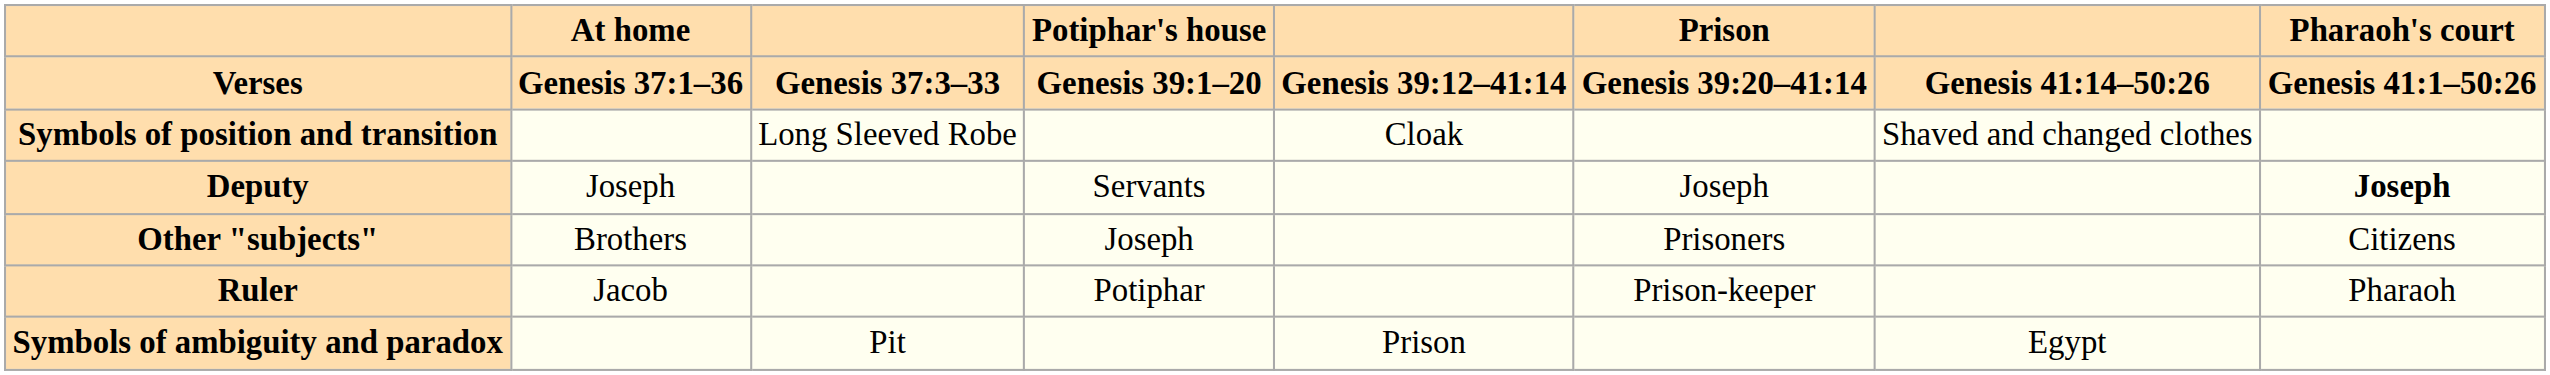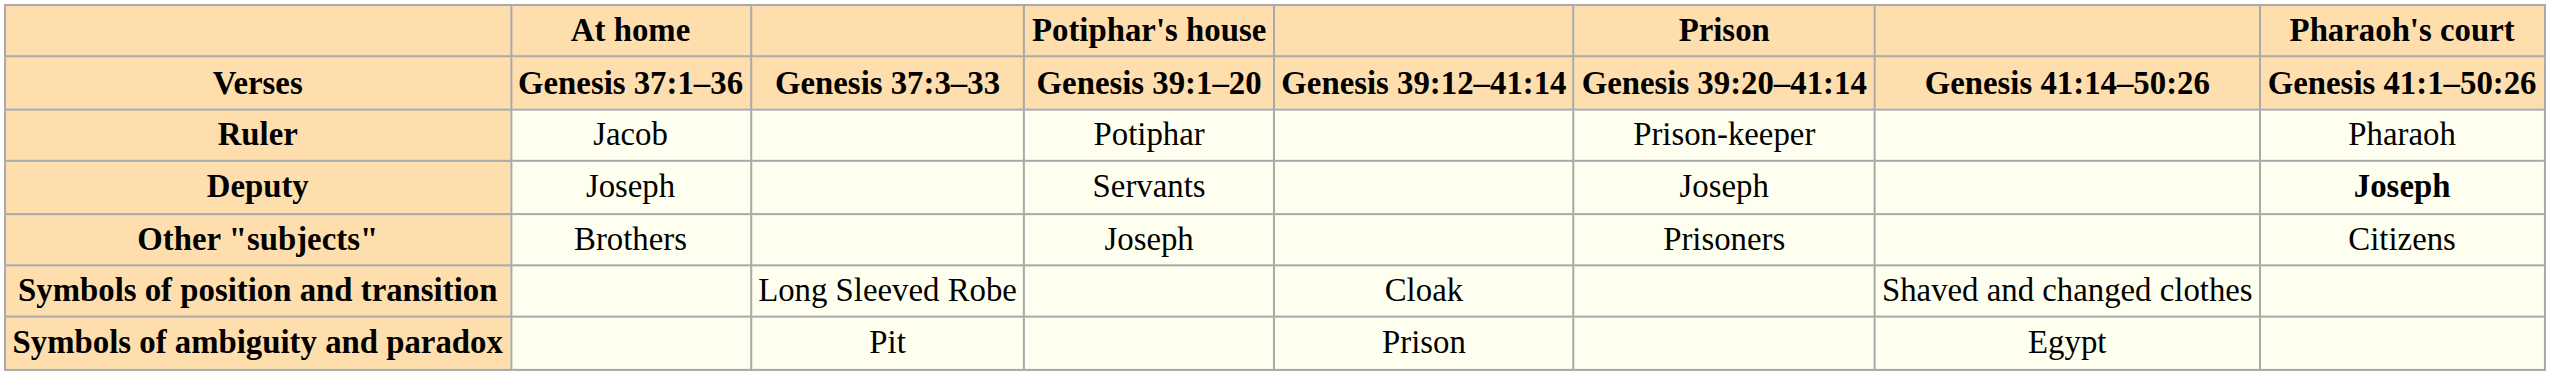rows swapped: Ruler <-> Symbols of position and transition
